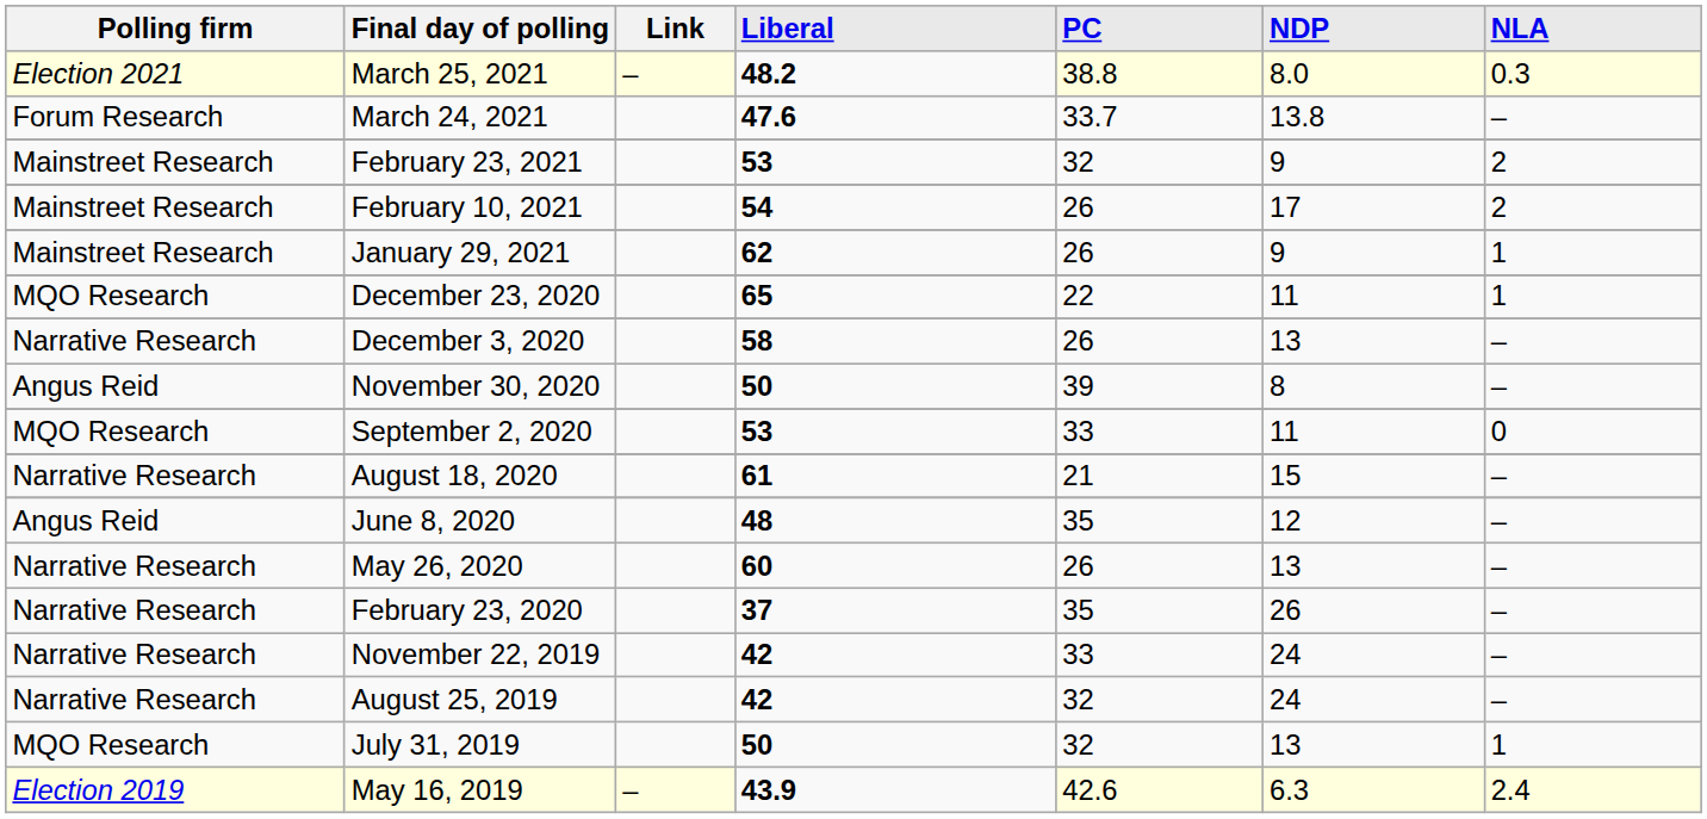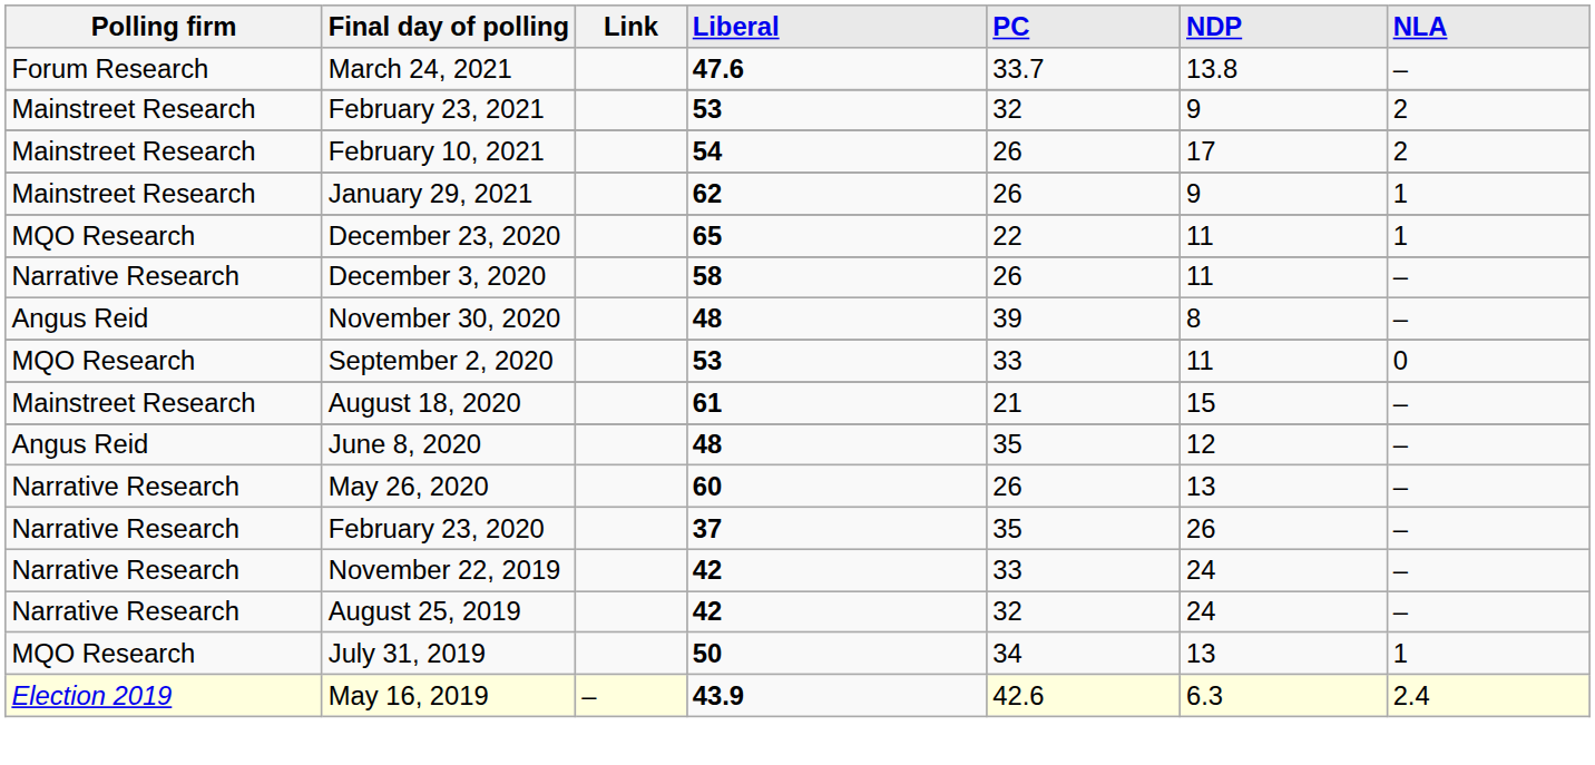- row: Election 2021 | March 25, 2021 | – | 48.2 | 38.8 | 8.0 | 0.3
December 3, 2020 | NDP: 13 -> 11
November 30, 2020 | Liberal: 50 -> 48
August 18, 2020 | Polling firm: Narrative Research -> Mainstreet Research
July 31, 2019 | PC: 32 -> 34
